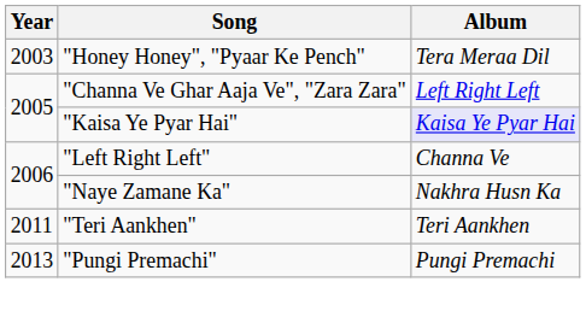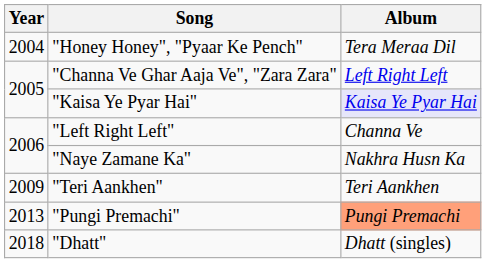"Honey Honey", "Pyaar Ke Pench" | Year: 2003 -> 2004
"Teri Aankhen" | Year: 2011 -> 2009
"Pungi Premachi" | Album: no background -> lightsalmon background
+ row: 2018 | "Dhatt" | Dhatt (singles)
